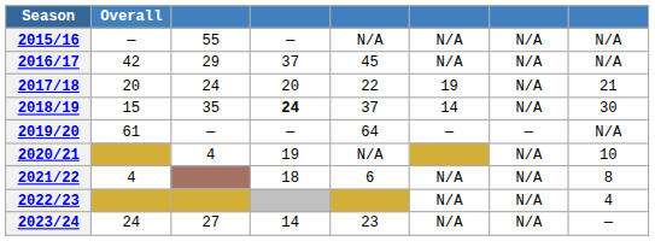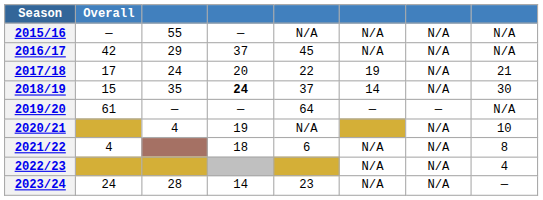2017/18 | Overall: 20 -> 17
2023/24 | column 3: 27 -> 28
